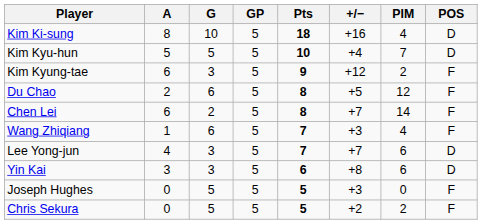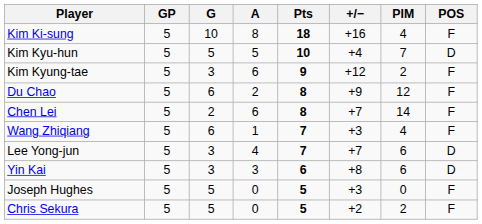columns swapped: GP <-> A
Kim Ki-sung | POS: D -> F
Du Chao | +/−: +5 -> +9
